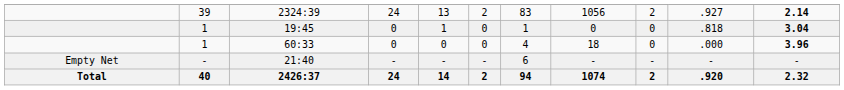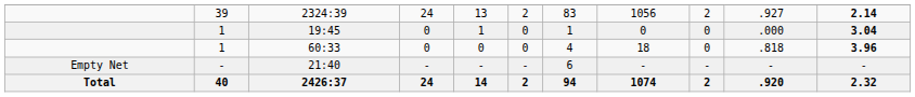19:45 | column 10: .818 -> .000
60:33 | column 10: .000 -> .818
